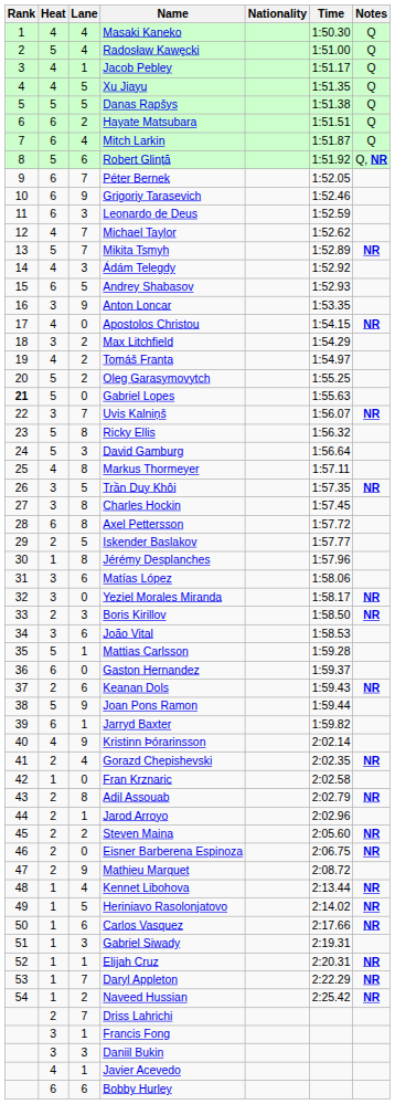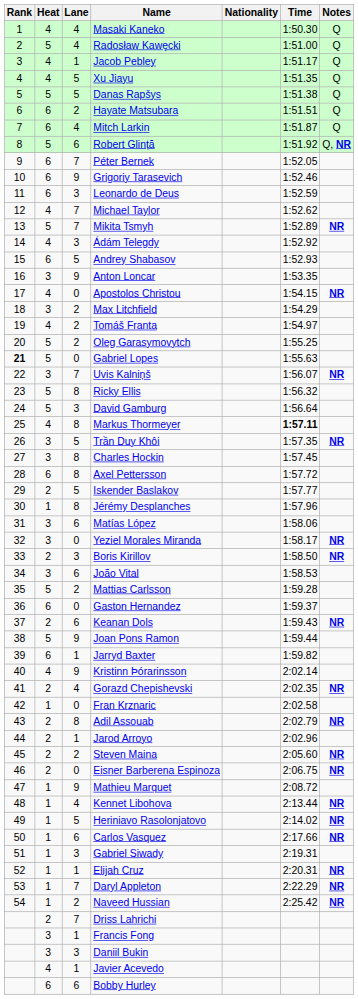Markus Thormeyer | Time: normal -> bold
Mattias Carlsson | Lane: 1 -> 2
Mathieu Marquet | Heat: 2 -> 1
